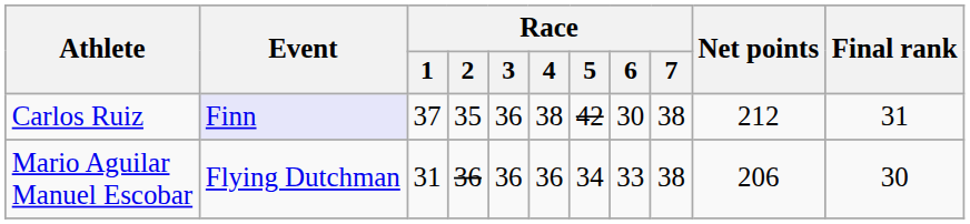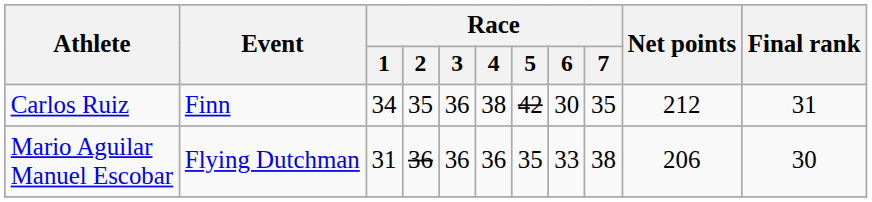Carlos Ruiz | Event: lavender background -> no background
Carlos Ruiz | Race / 1: 37 -> 34
Carlos Ruiz | Race / 7: 38 -> 35
Mario Aguilar Manuel Escobar | Race / 5: 34 -> 35
